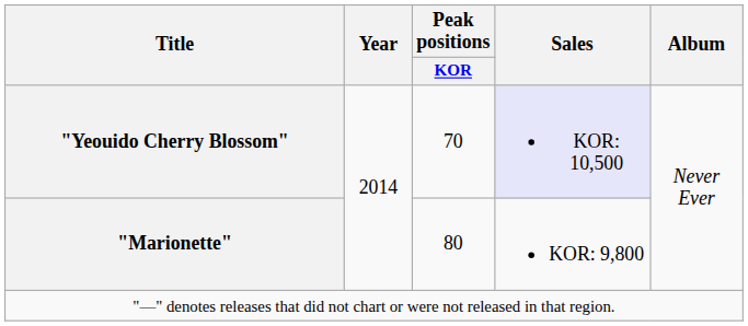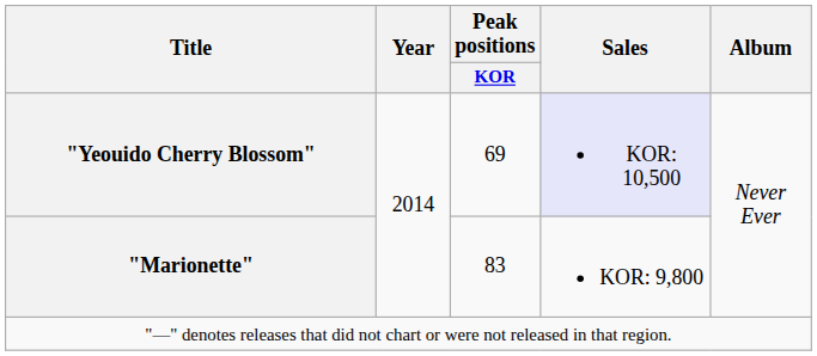"Yeouido Cherry Blossom" | Peak positions / KOR: 70 -> 69
"Marionette" | Peak positions / KOR: 80 -> 83
